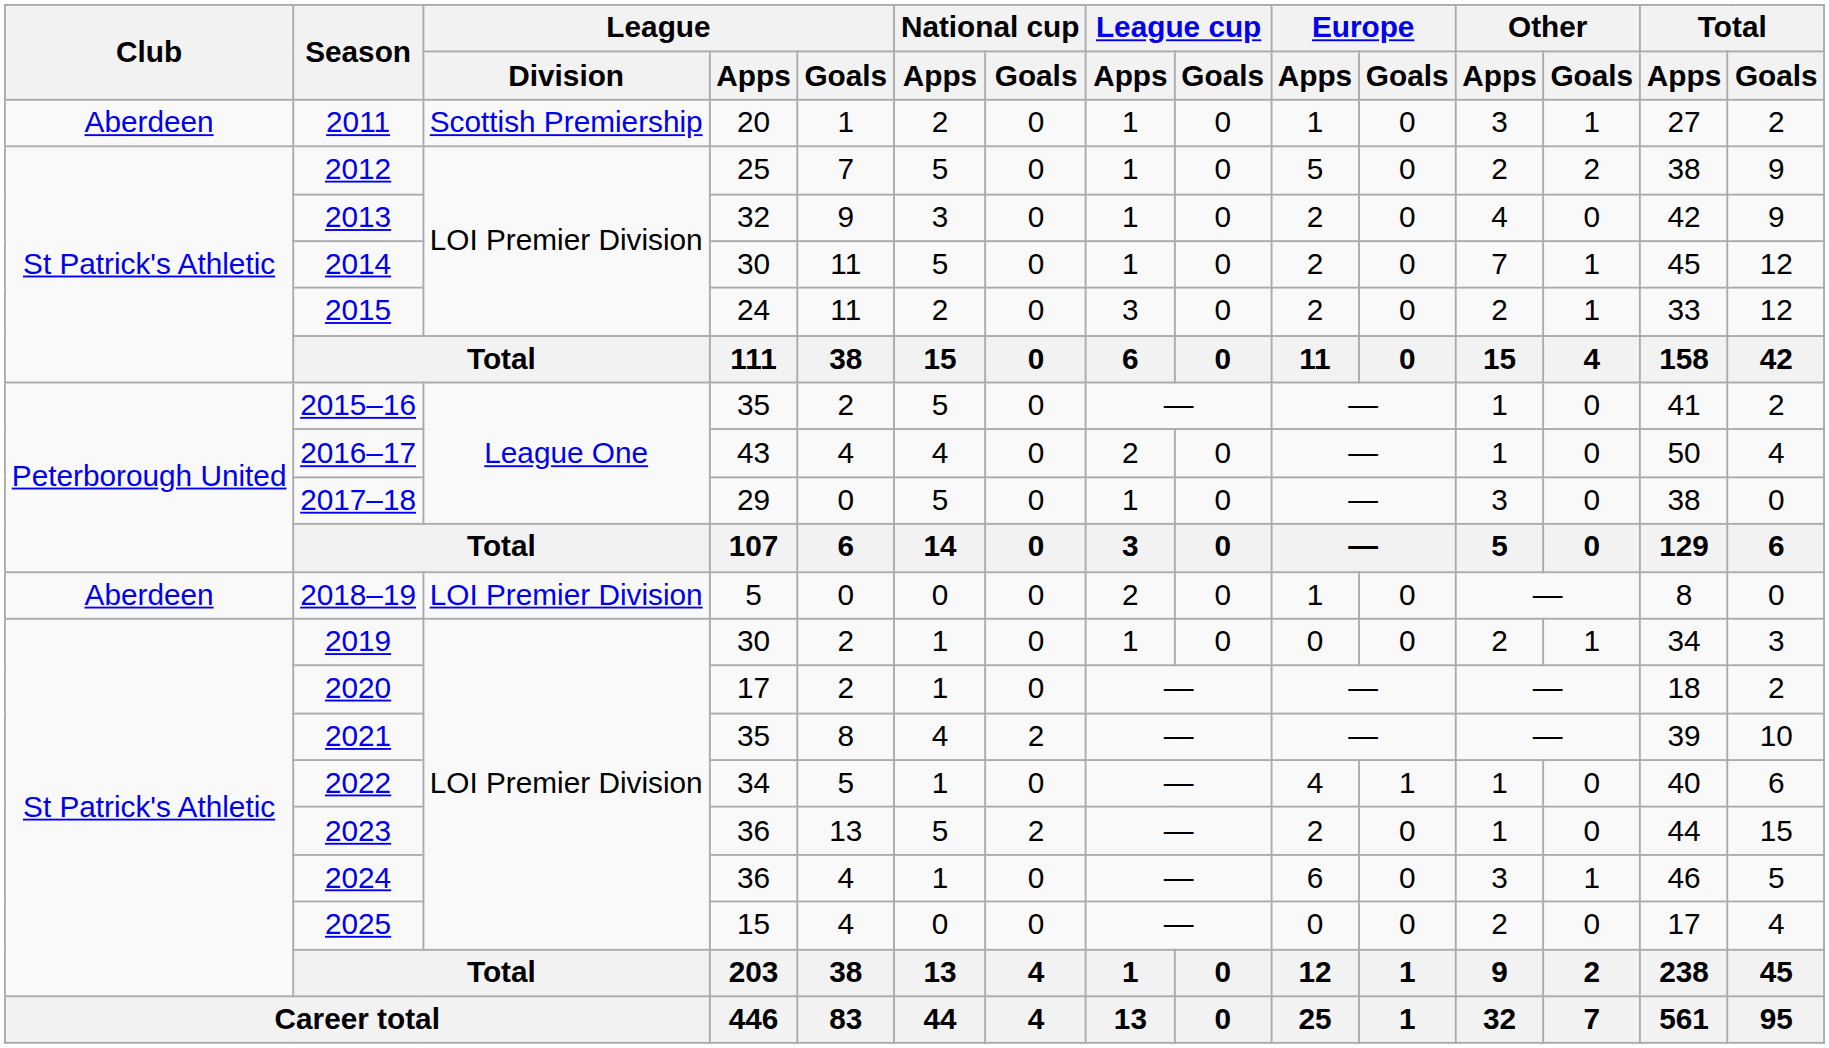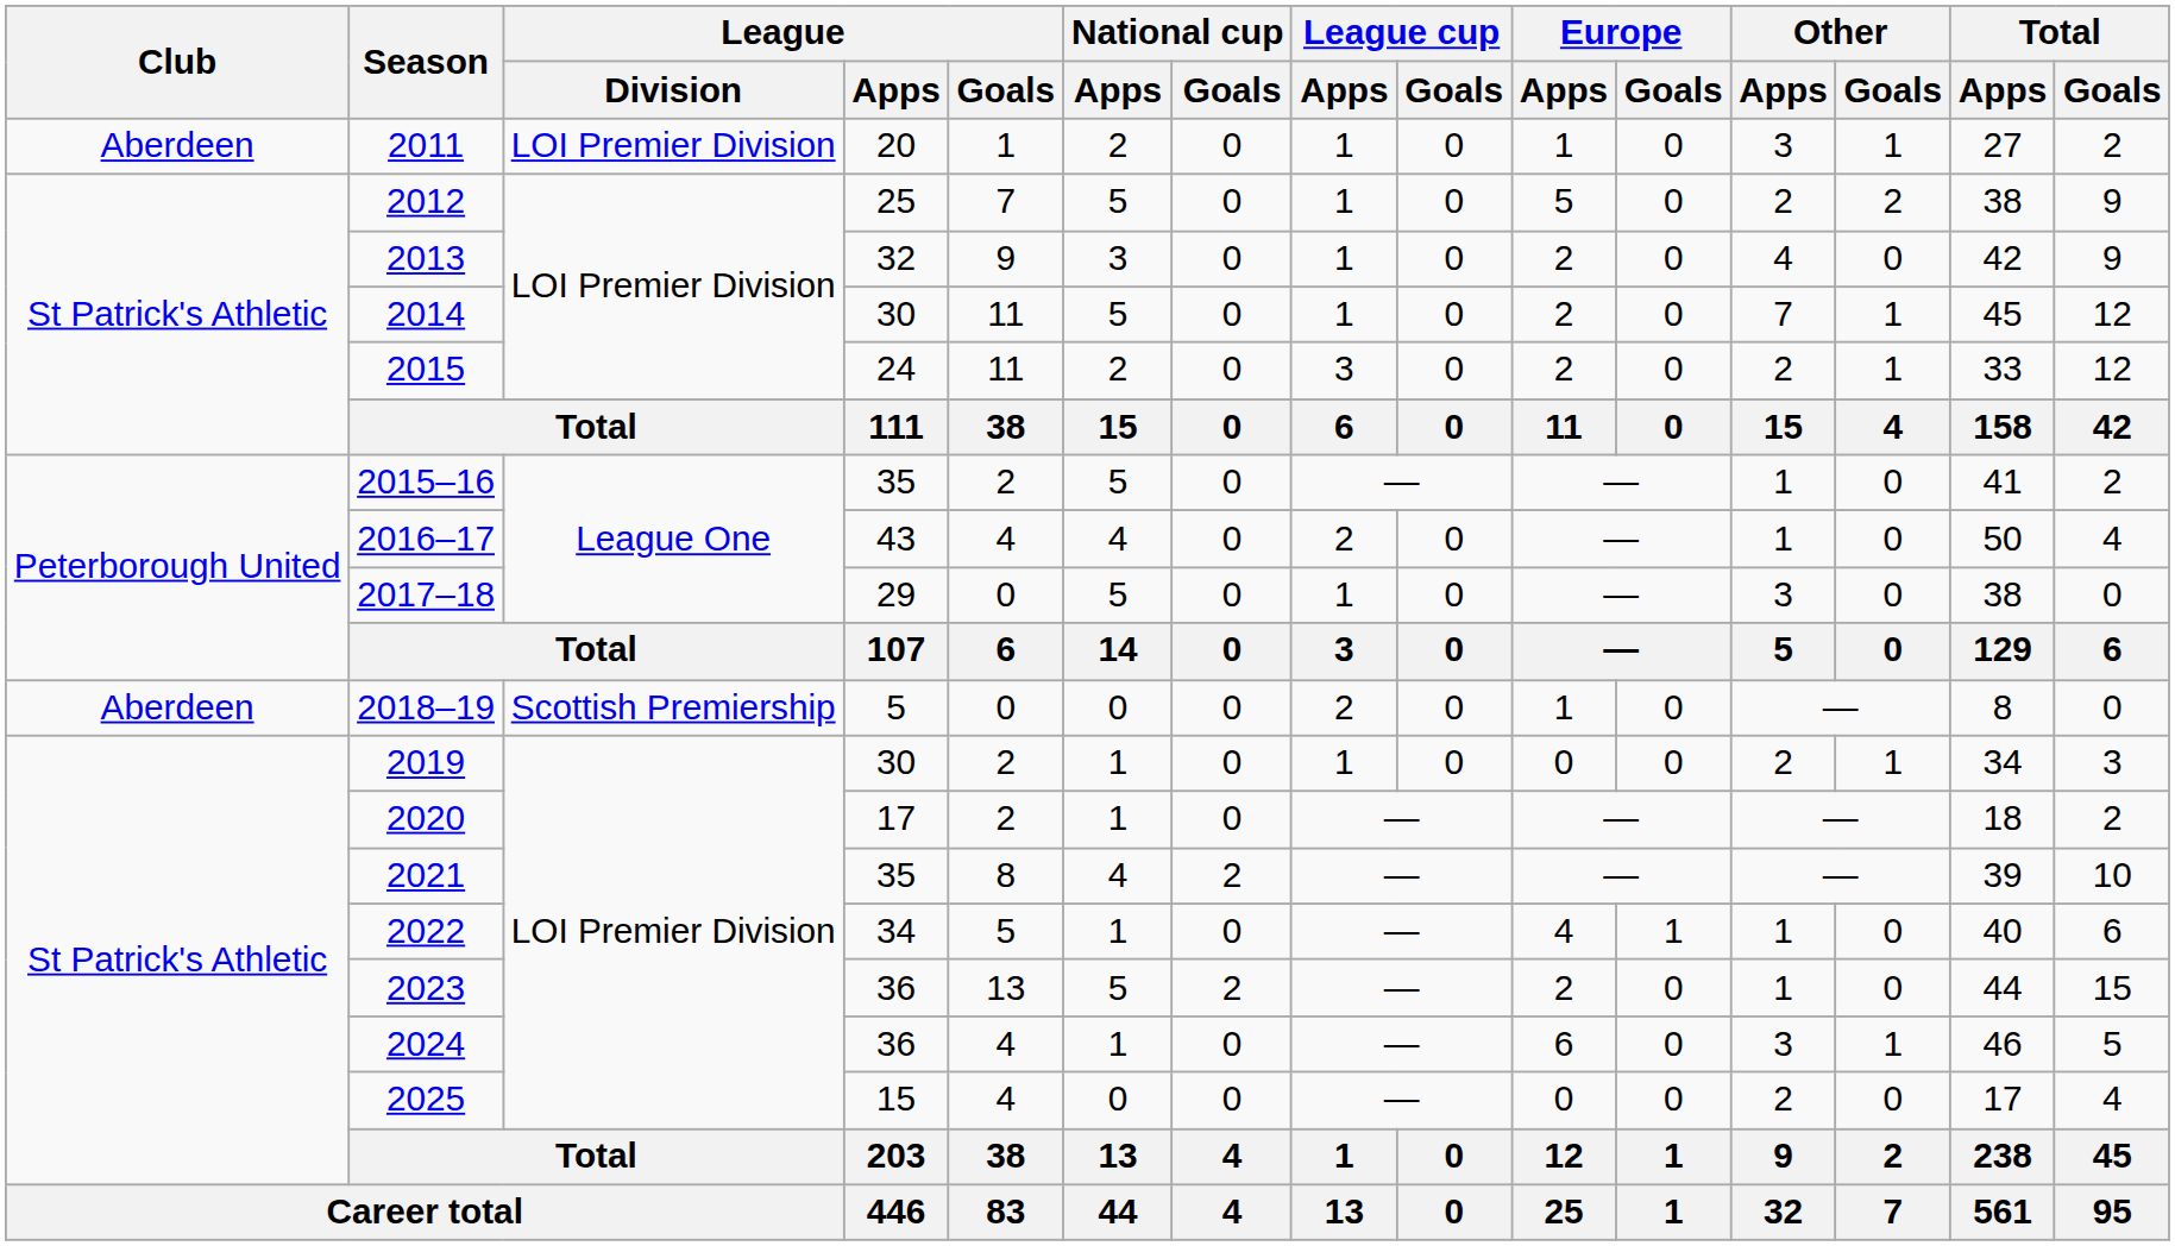2011 | League / Division: Scottish Premiership -> LOI Premier Division
2018–19 | League / Division: LOI Premier Division -> Scottish Premiership
